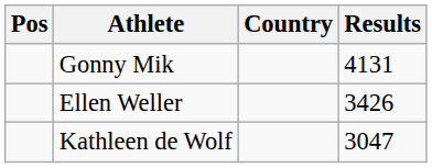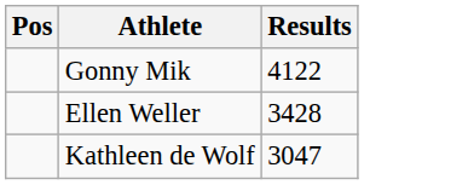- column: Country
Gonny Mik | Results: 4131 -> 4122
Ellen Weller | Results: 3426 -> 3428
